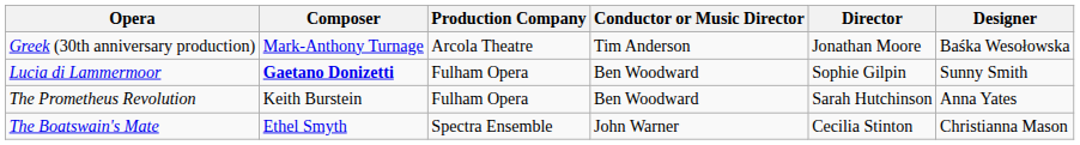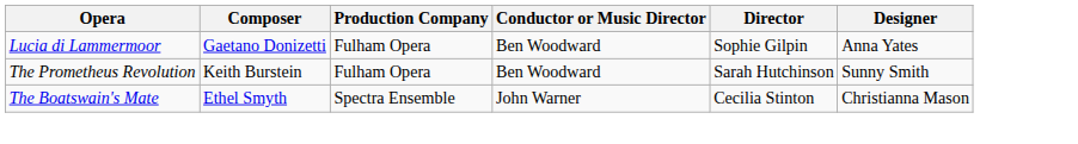- row: Greek (30th anniversary production) | Mark-Anthony Turnage | Arcola Theatre | Tim Anderson | Jonathan Moore | Baśka Wesołowska
Lucia di Lammermoor | Composer: bold -> normal
Lucia di Lammermoor | Designer: Sunny Smith -> Anna Yates
The Prometheus Revolution | Designer: Anna Yates -> Sunny Smith
